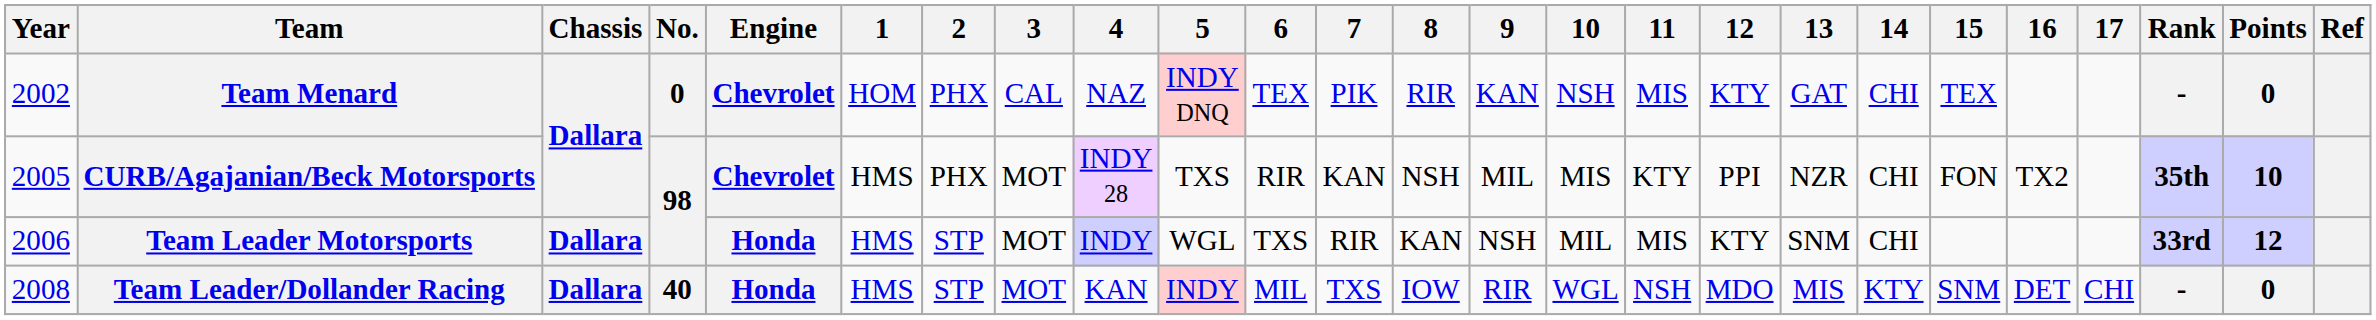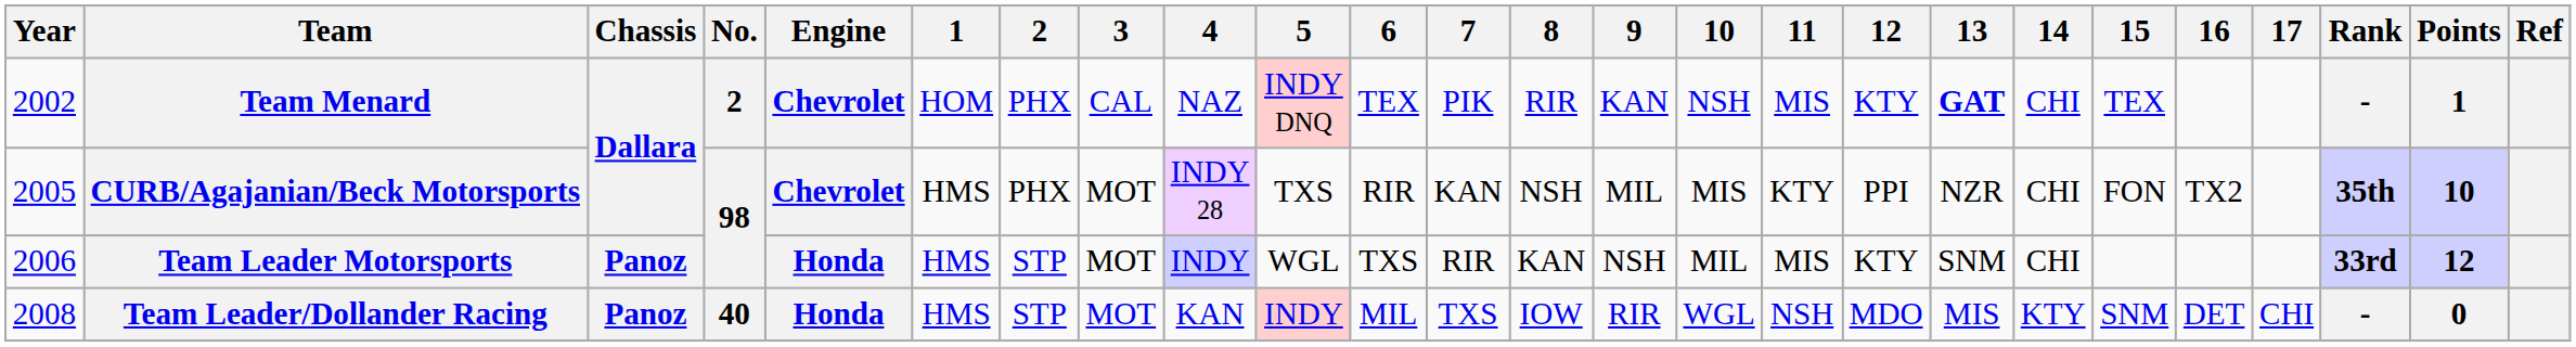Team Menard | No.: 0 -> 2
Team Menard | 13: normal -> bold
Team Menard | Points: 0 -> 1
Team Leader Motorsports | Chassis: Dallara -> Panoz
Team Leader/Dollander Racing | Chassis: Dallara -> Panoz
